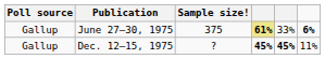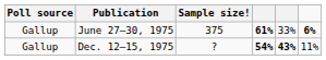June 27–30, 1975 | column 4: khaki background -> no background
Dec. 12–15, 1975 | column 4: 45% -> 54%
Dec. 12–15, 1975 | column 5: 45% -> 43%
